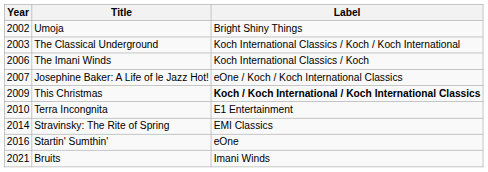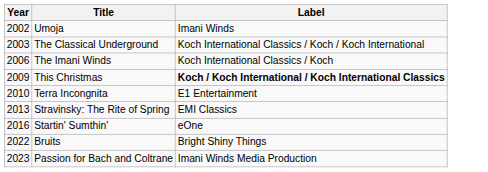Umoja | Label: Bright Shiny Things -> Imani Winds
- row: 2007 | Josephine Baker: A Life of le Jazz Hot! | eOne / Koch / Koch International Classics
Stravinsky: The Rite of Spring | Year: 2014 -> 2013
Bruits | Year: 2021 -> 2022
Bruits | Label: Imani Winds -> Bright Shiny Things
+ row: 2023 | Passion for Bach and Coltrane | Imani Winds Media Production
